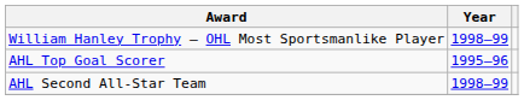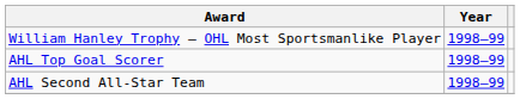AHL Top Goal Scorer | Year: 1995–96 -> 1998–99
